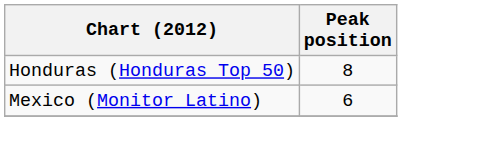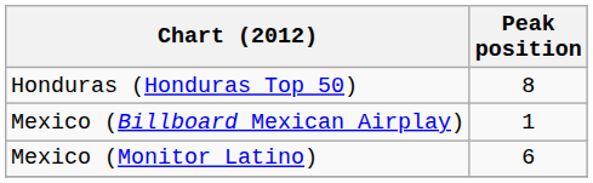+ row: Mexico (Billboard Mexican Airplay) | 1
